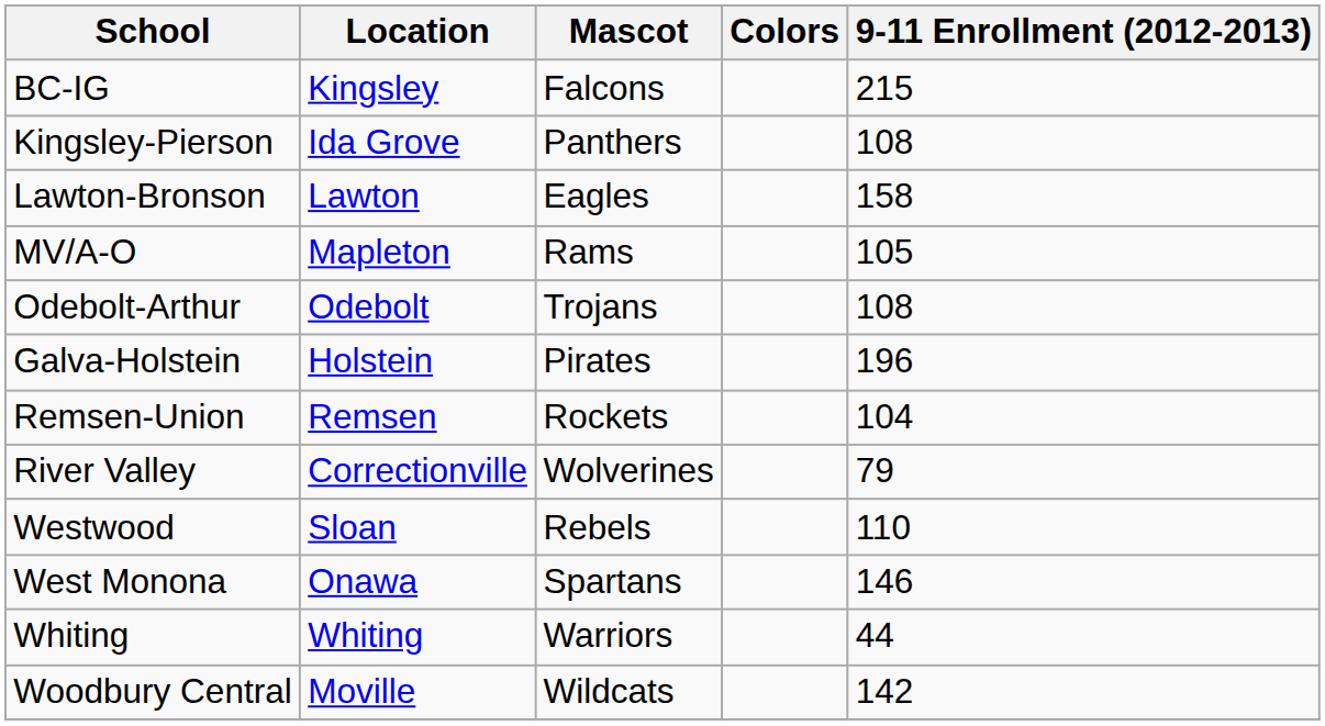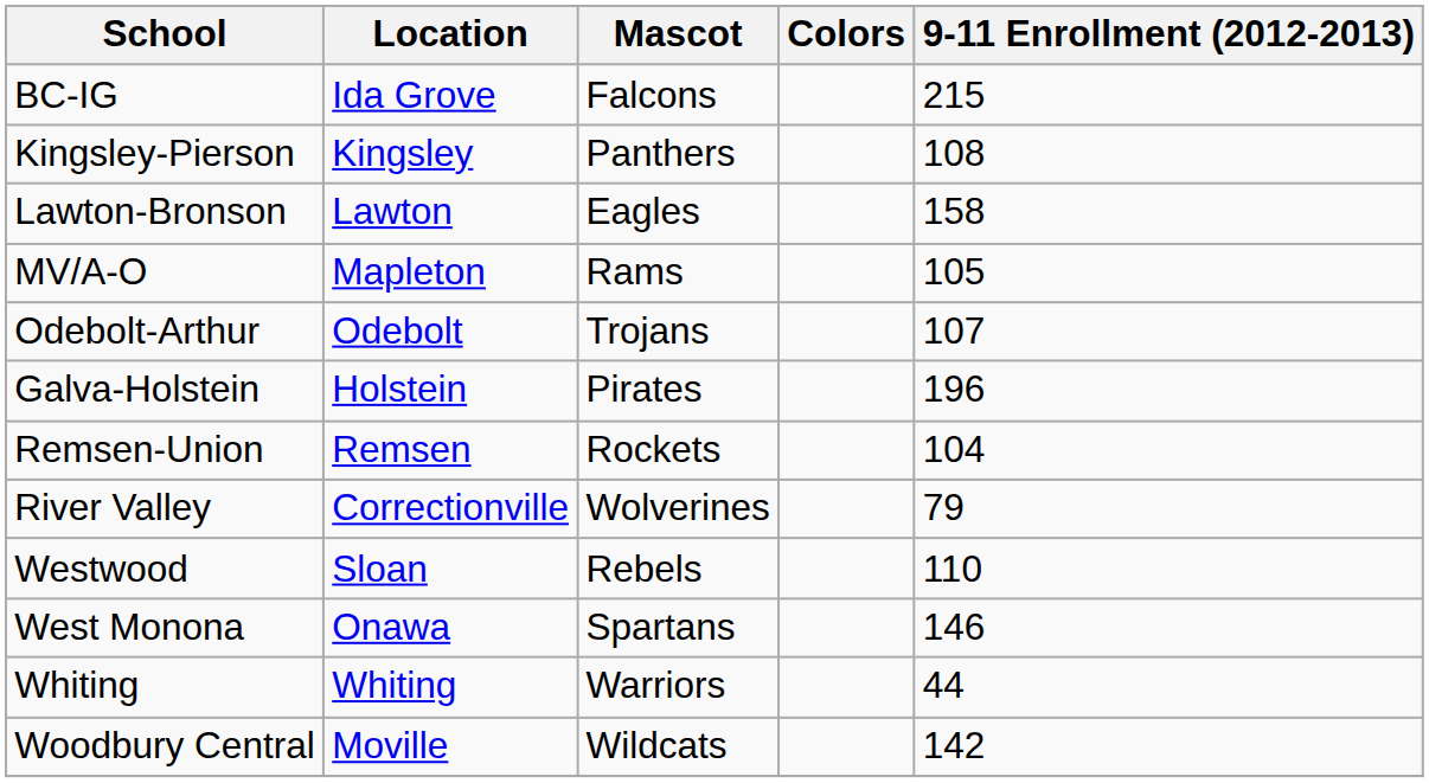BC-IG | Location: Kingsley -> Ida Grove
Kingsley-Pierson | Location: Ida Grove -> Kingsley
Odebolt-Arthur | 9-11 Enrollment (2012-2013): 108 -> 107
